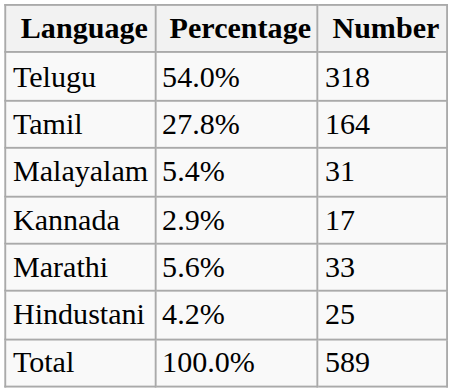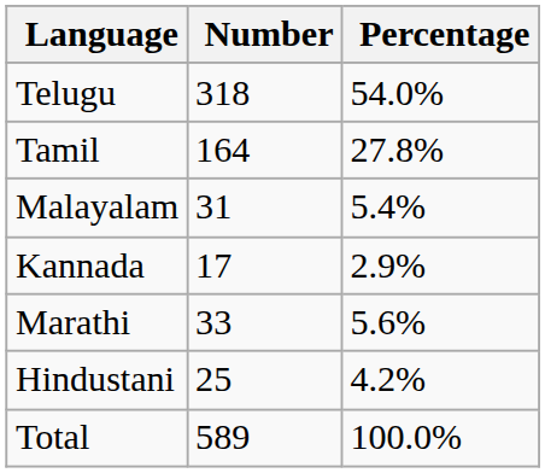columns swapped: Number <-> Percentage
